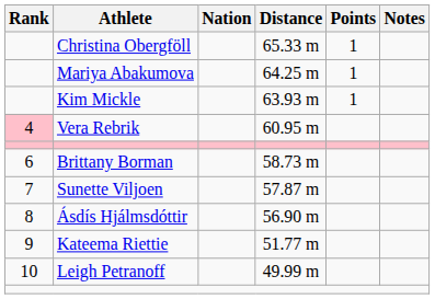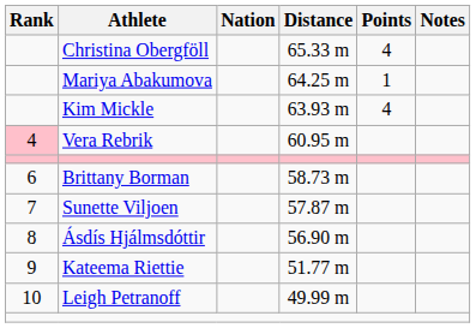Christina Obergföll | Points: 1 -> 4
Kim Mickle | Points: 1 -> 4
